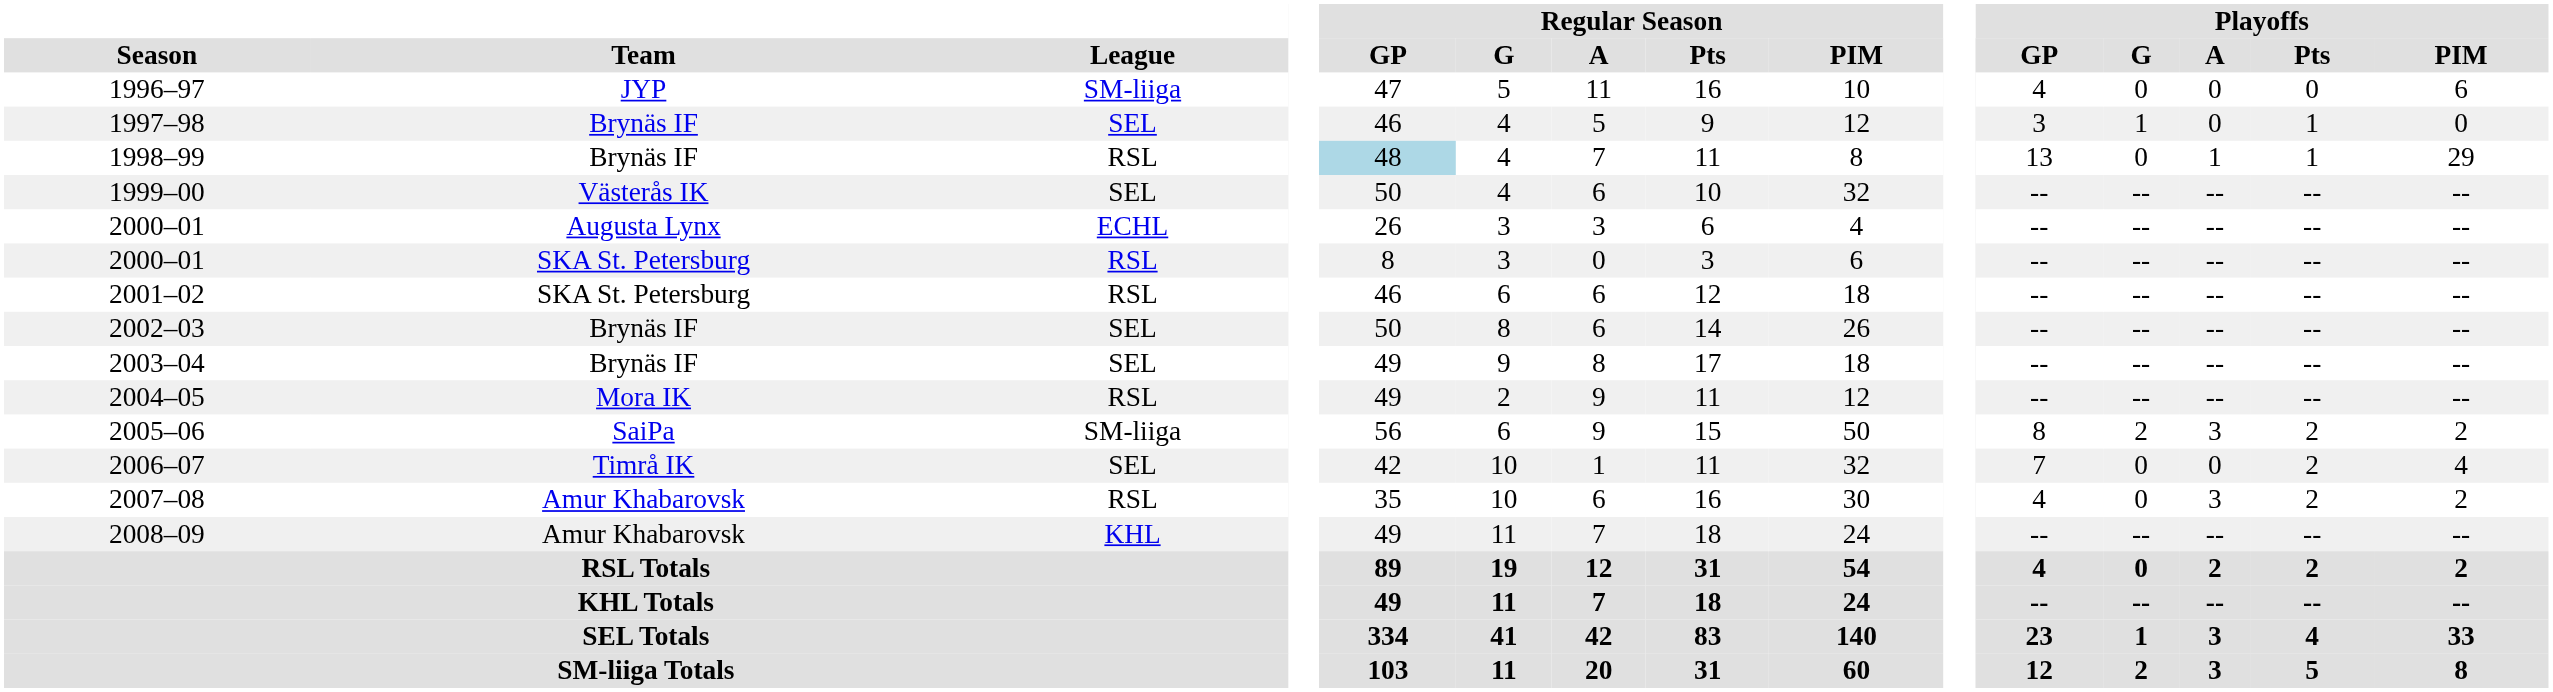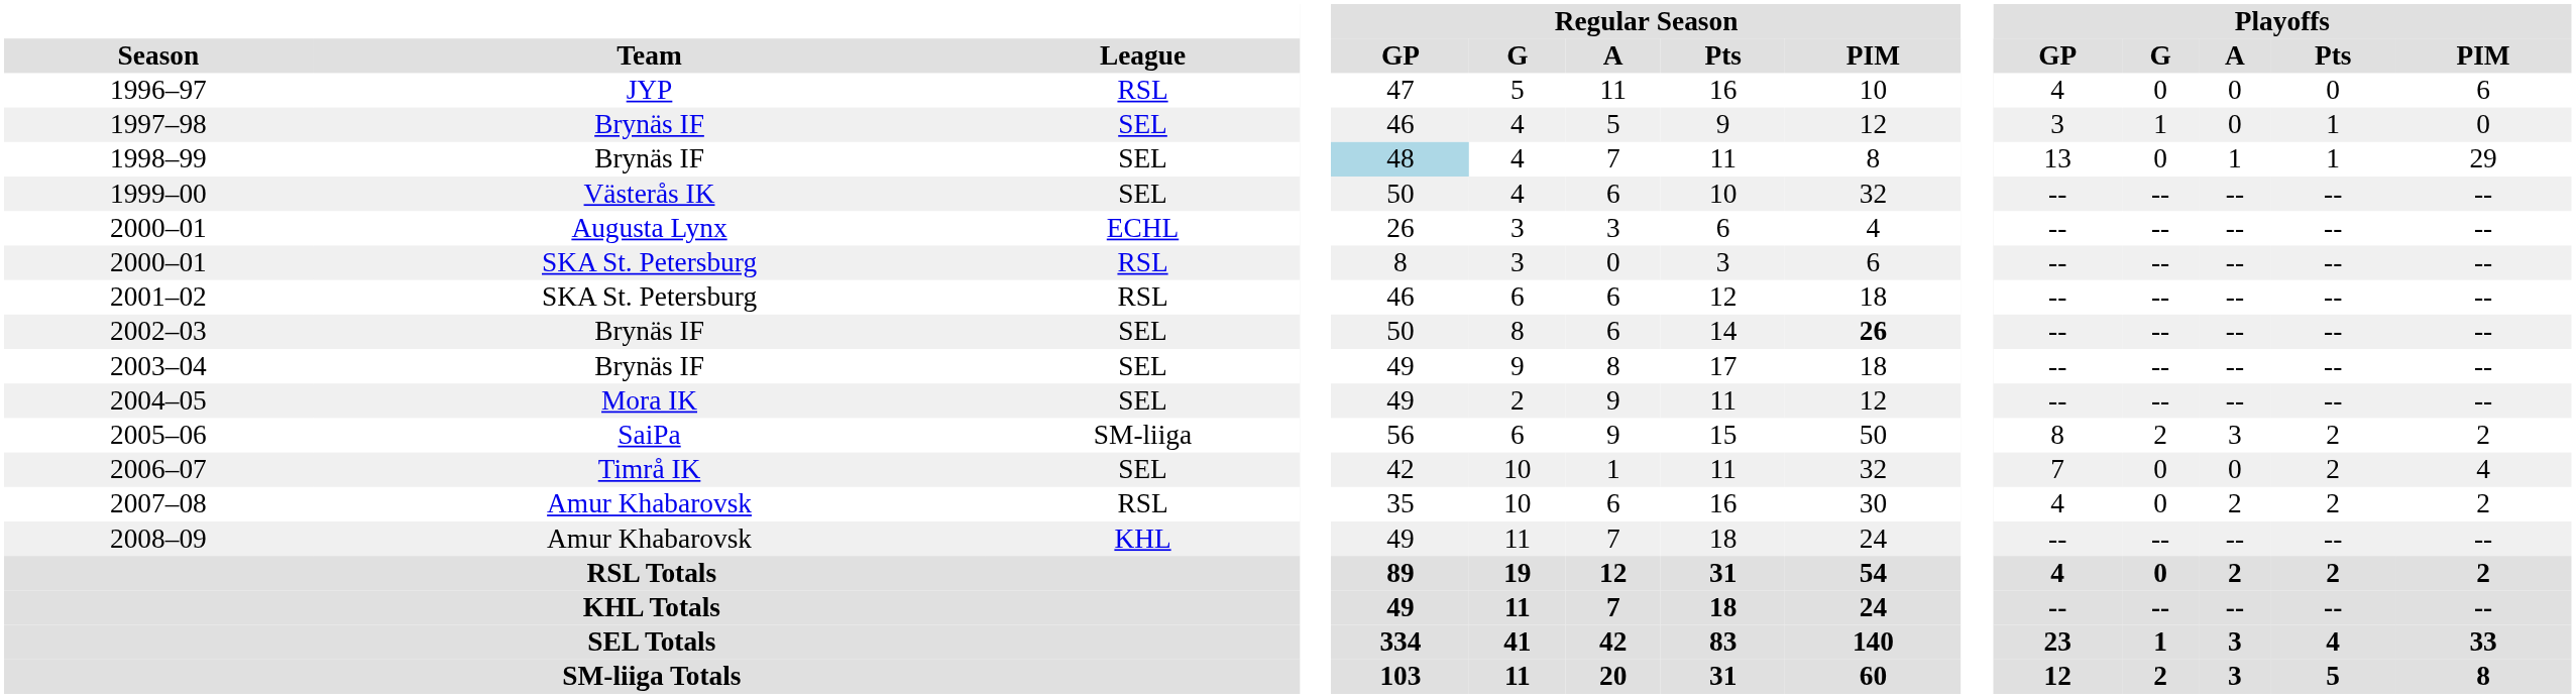1996–97 | League: SM-liiga -> RSL
1998–99 | League: RSL -> SEL
2002–03 | Regular Season / PIM: normal -> bold
2004–05 | League: RSL -> SEL
2007–08 | Playoffs / A: 3 -> 2
